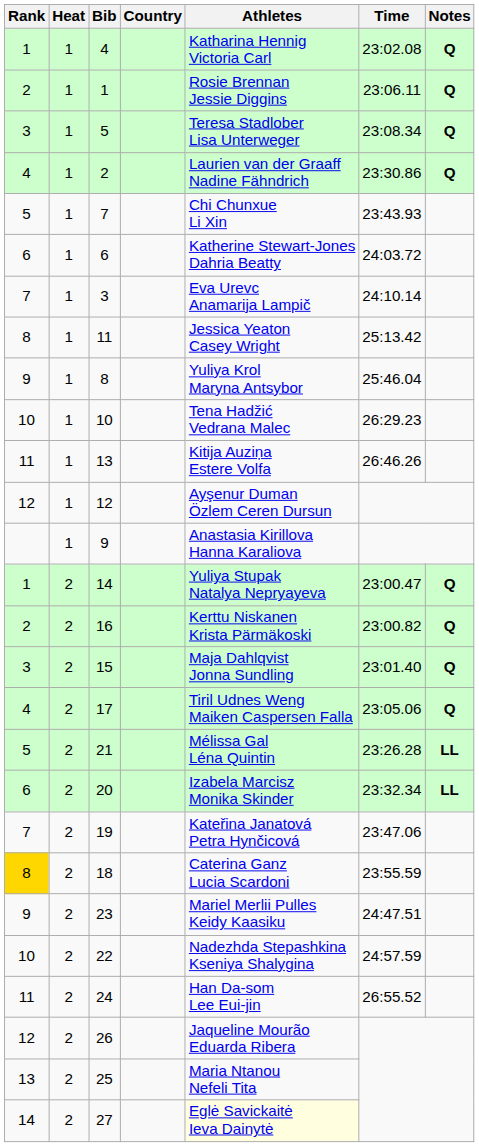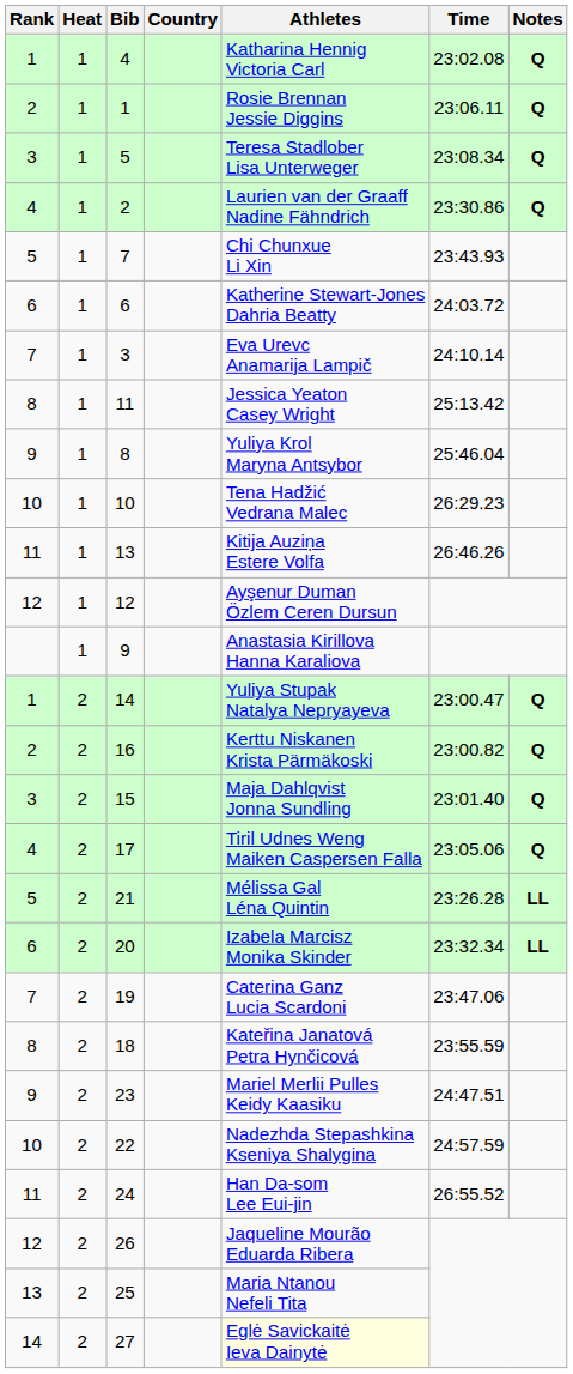19 | Athletes: Kateřina Janatová Petra Hynčicová -> Caterina Ganz Lucia Scardoni
18 | Rank: gold background -> no background
18 | Athletes: Caterina Ganz Lucia Scardoni -> Kateřina Janatová Petra Hynčicová
